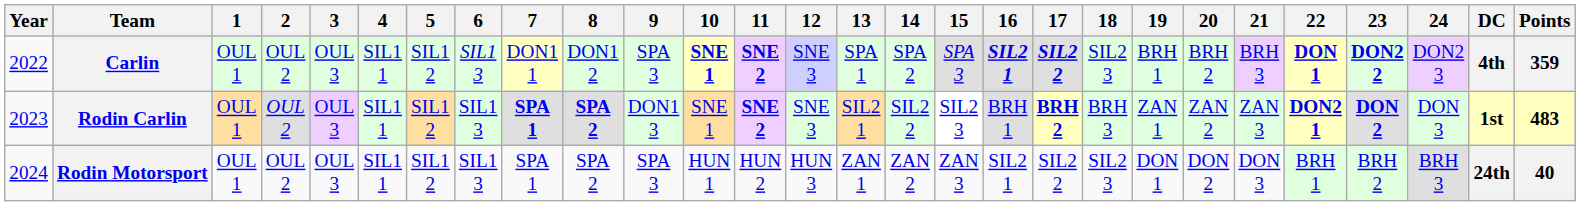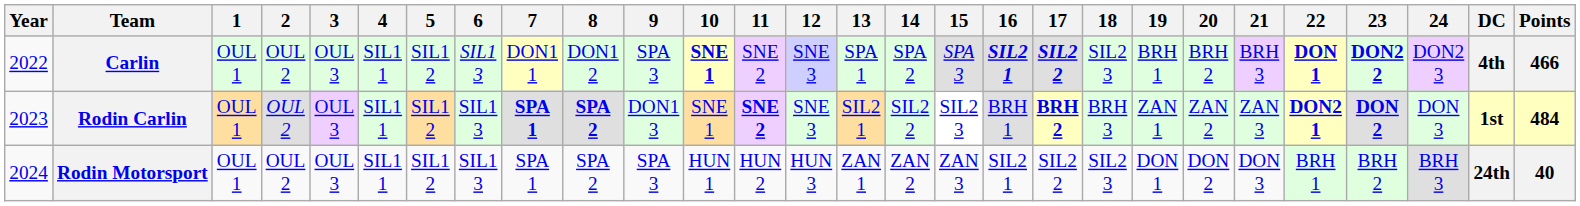Carlin | 11: bold -> normal
Carlin | Points: 359 -> 466
Rodin Carlin | Points: 483 -> 484
